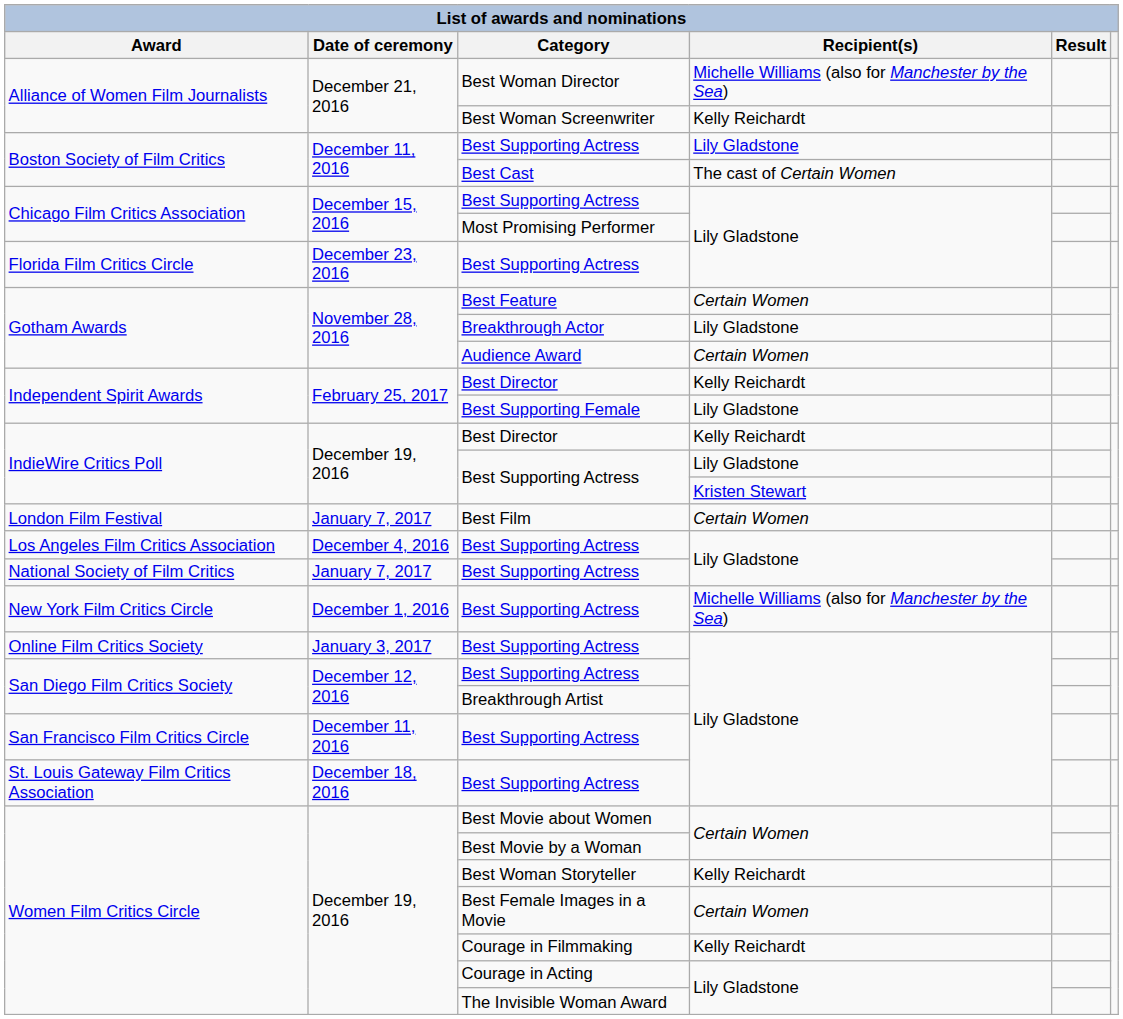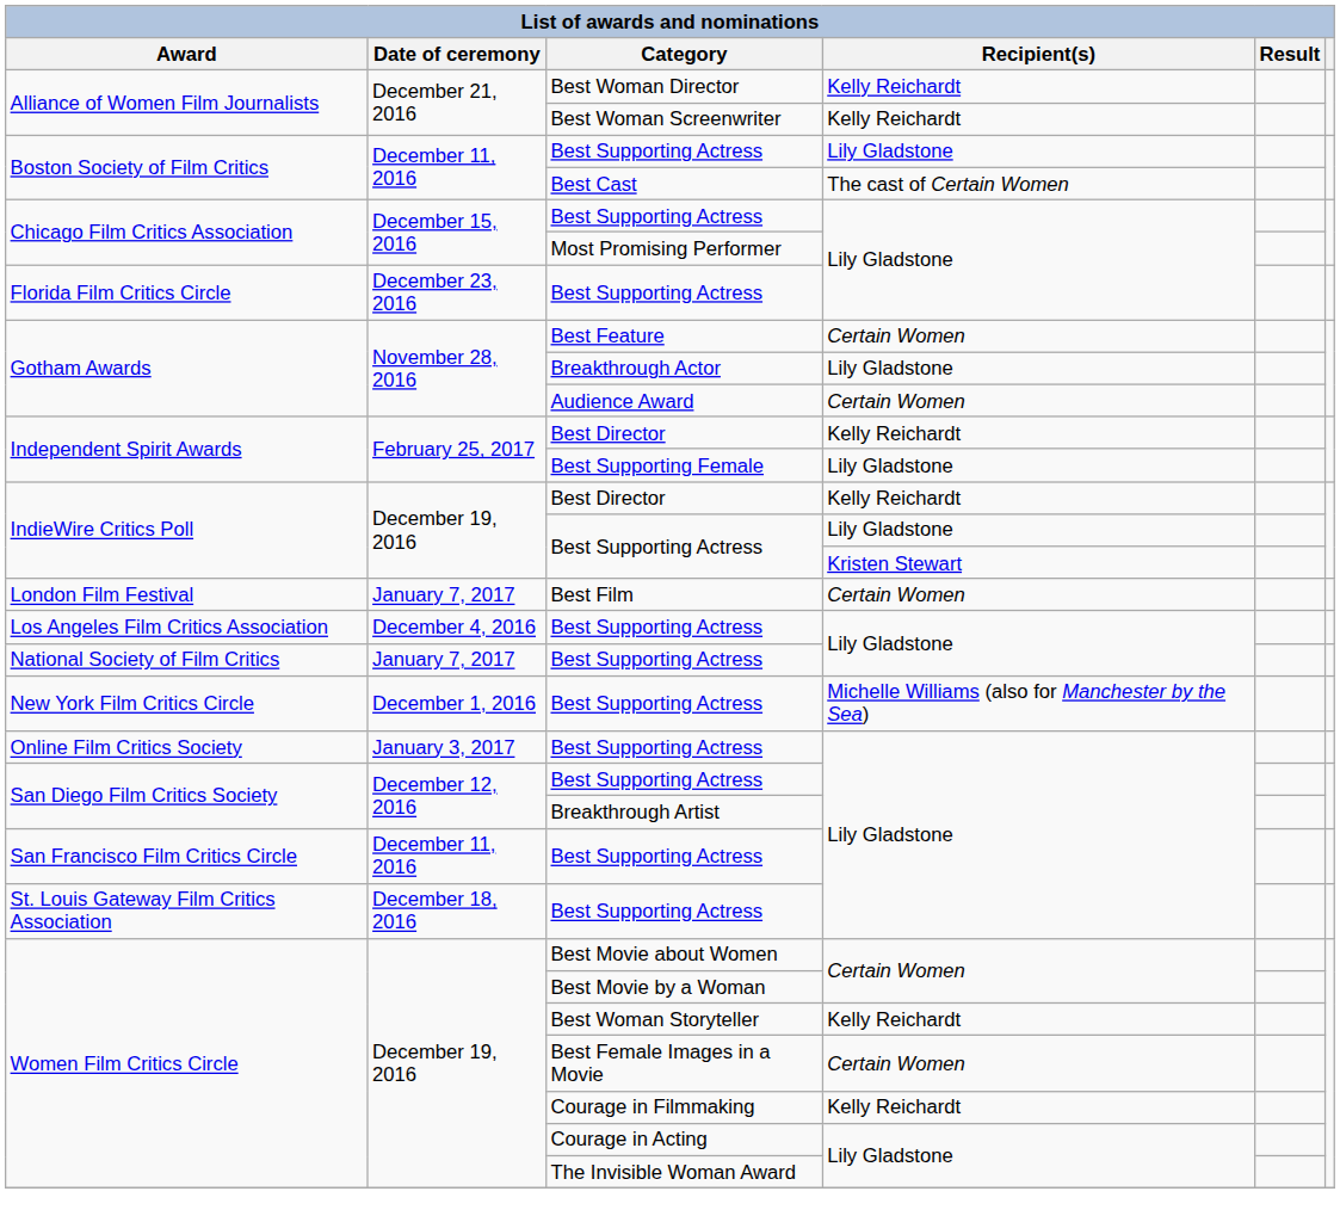Best Woman Director | Recipient(s): Michelle Williams (also for Manchester by the Sea) -> Kelly Reichardt
